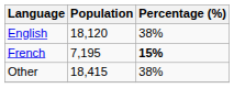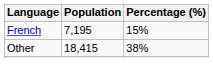- row: English | 18,120 | 38%
French | Percentage (%): bold -> normal
